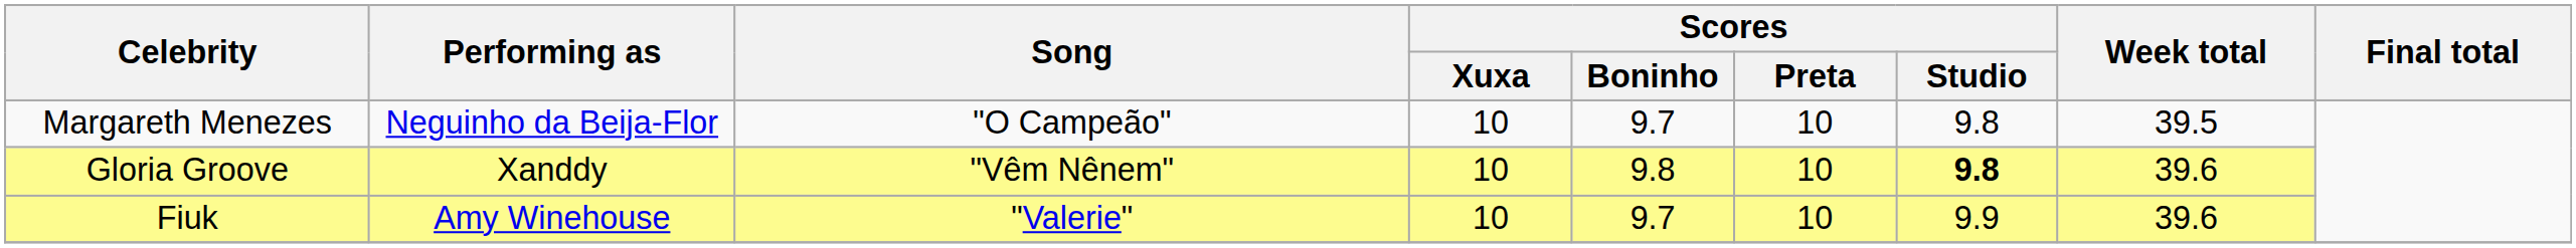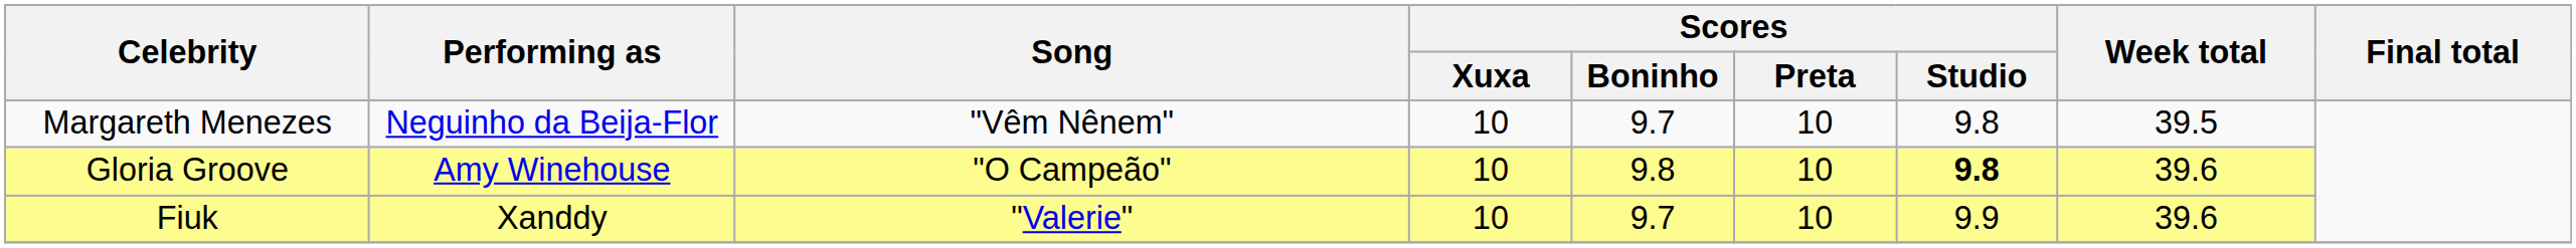Margareth Menezes | Song: "O Campeão" -> "Vêm Nênem"
Gloria Groove | Performing as: Xanddy -> Amy Winehouse
Gloria Groove | Song: "Vêm Nênem" -> "O Campeão"
Fiuk | Performing as: Amy Winehouse -> Xanddy
